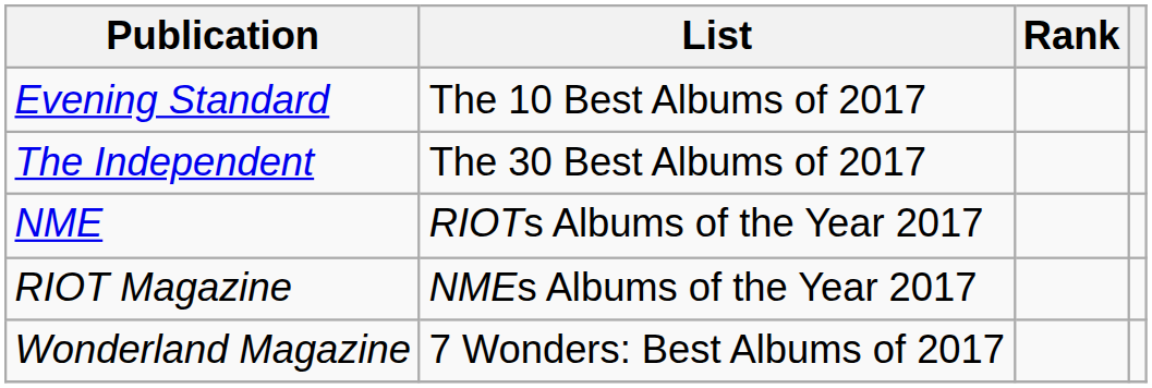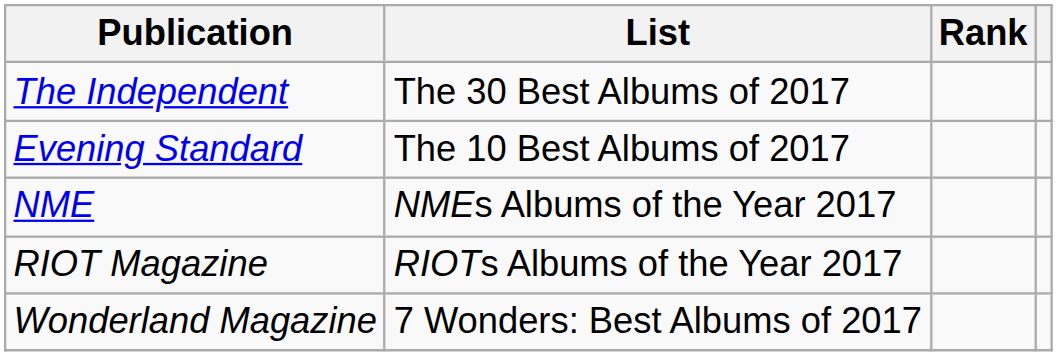rows swapped: Evening Standard <-> The Independent
NME | List: RIOTs Albums of the Year 2017 -> NMEs Albums of the Year 2017
RIOT Magazine | List: NMEs Albums of the Year 2017 -> RIOTs Albums of the Year 2017
